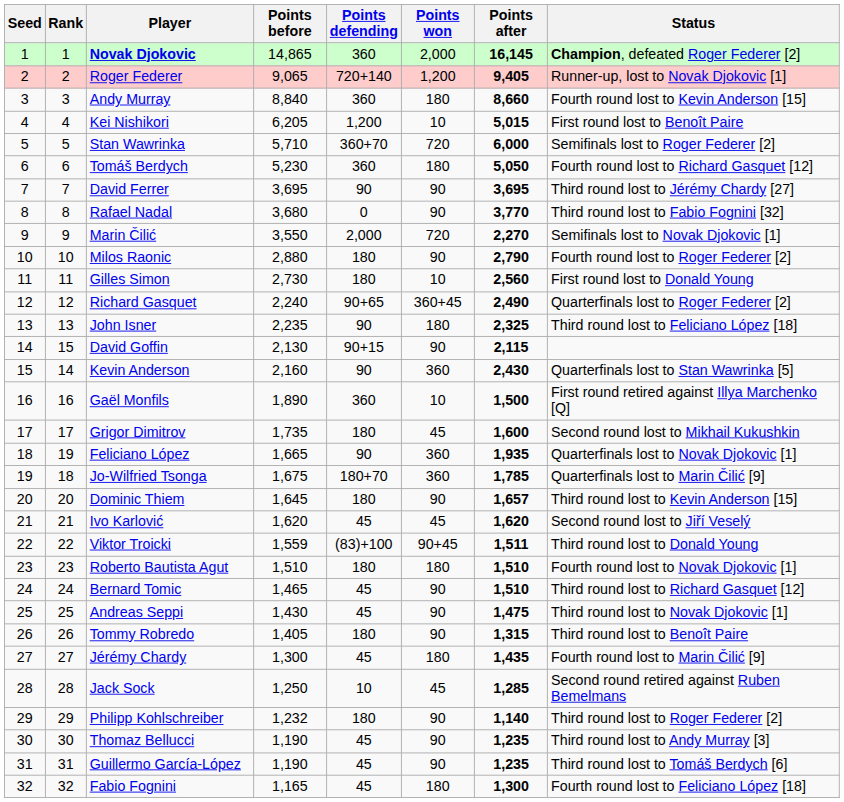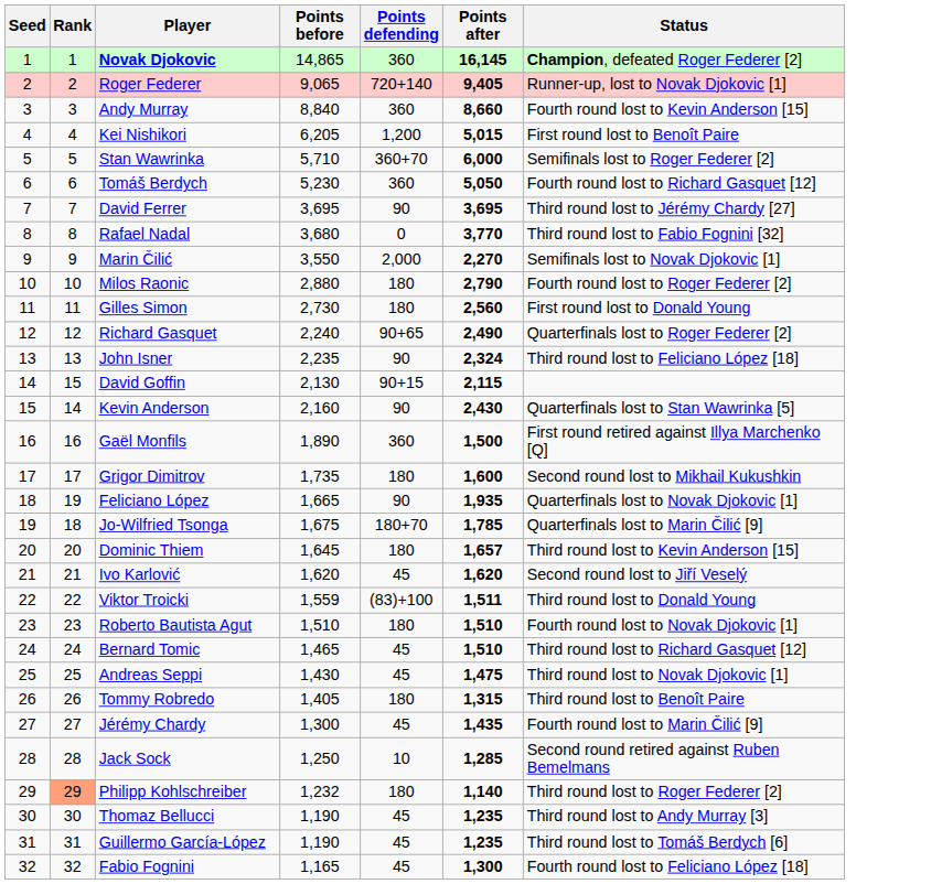- column: Points won | 2,000 | 1,200 | 180 | 10 | 720 | 180 | 90 | 90 | 720 | 90 | 10 | 360+45 | 180 | 90 | 360 | 10 | 45 | 360 | 360 | 90 | 45 | 90+45 | 180 | 90 | 90 | 90 | 180 | 45 | 90 | 90 | 90 | 180
John Isner | Points after: 2,325 -> 2,324
Philipp Kohlschreiber | Rank: no background -> lightsalmon background
